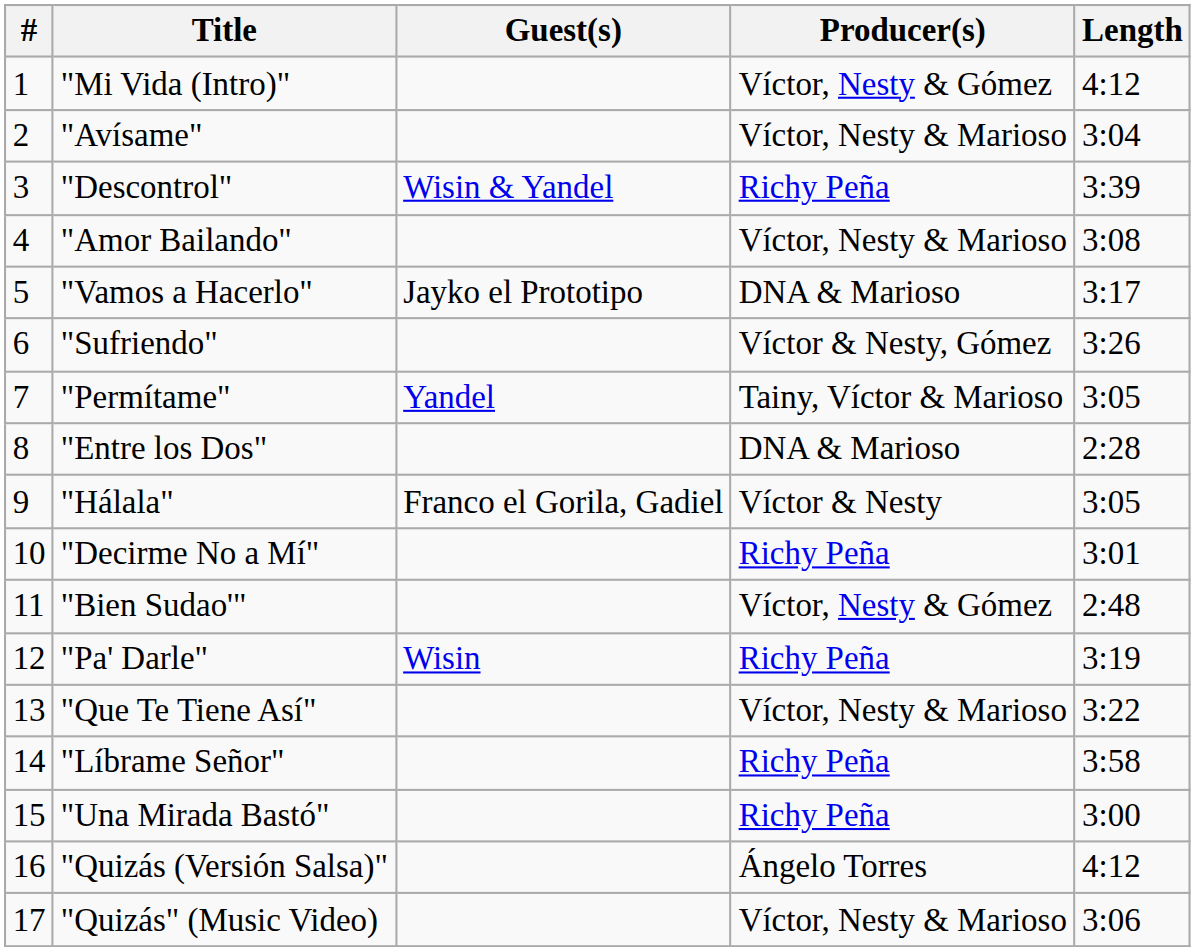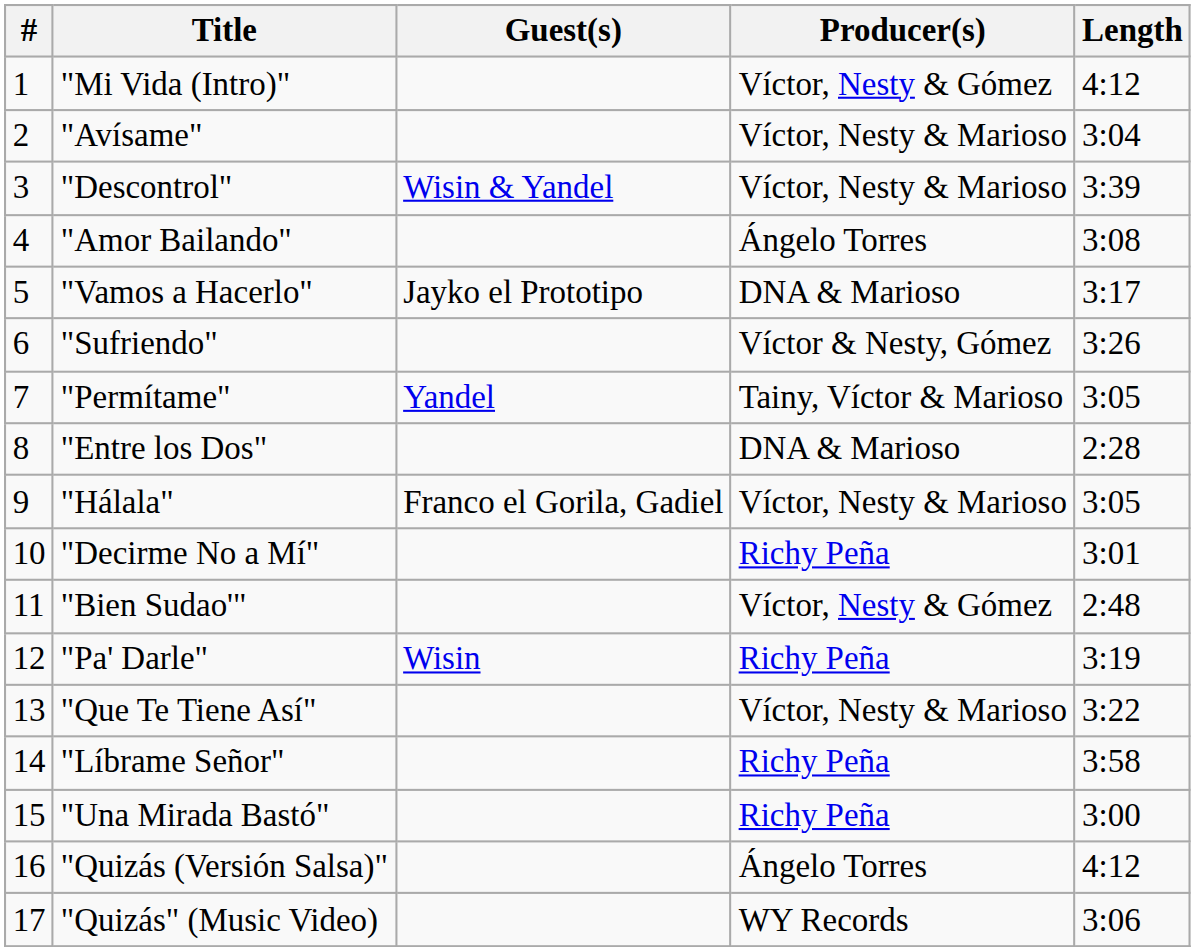"Descontrol" | Producer(s): Richy Peña -> Víctor, Nesty & Marioso
"Amor Bailando" | Producer(s): Víctor, Nesty & Marioso -> Ángelo Torres
"Hálala" | Producer(s): Víctor & Nesty -> Víctor, Nesty & Marioso
"Quizás" (Music Video) | Producer(s): Víctor, Nesty & Marioso -> WY Records
